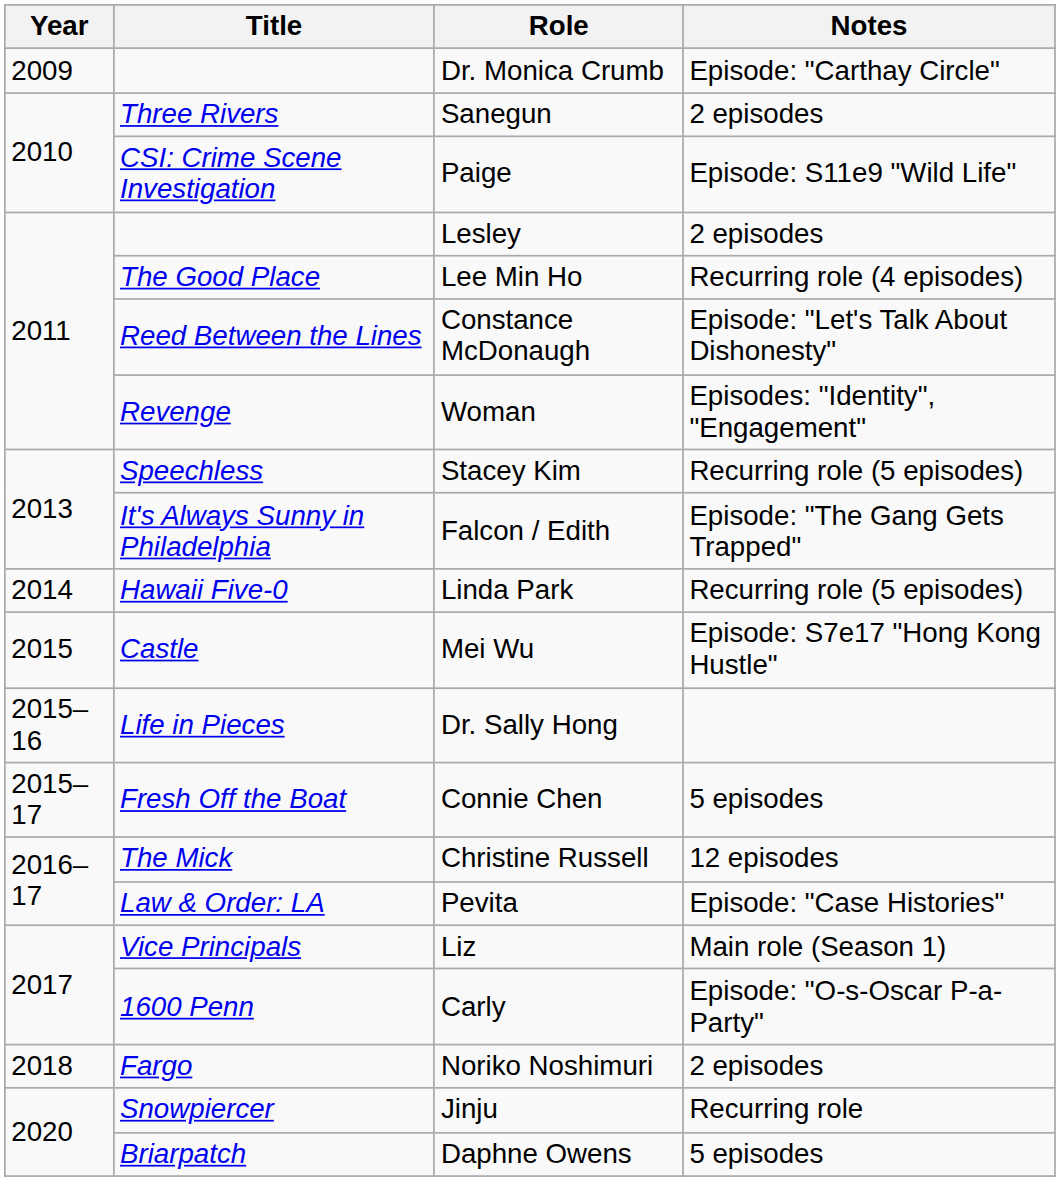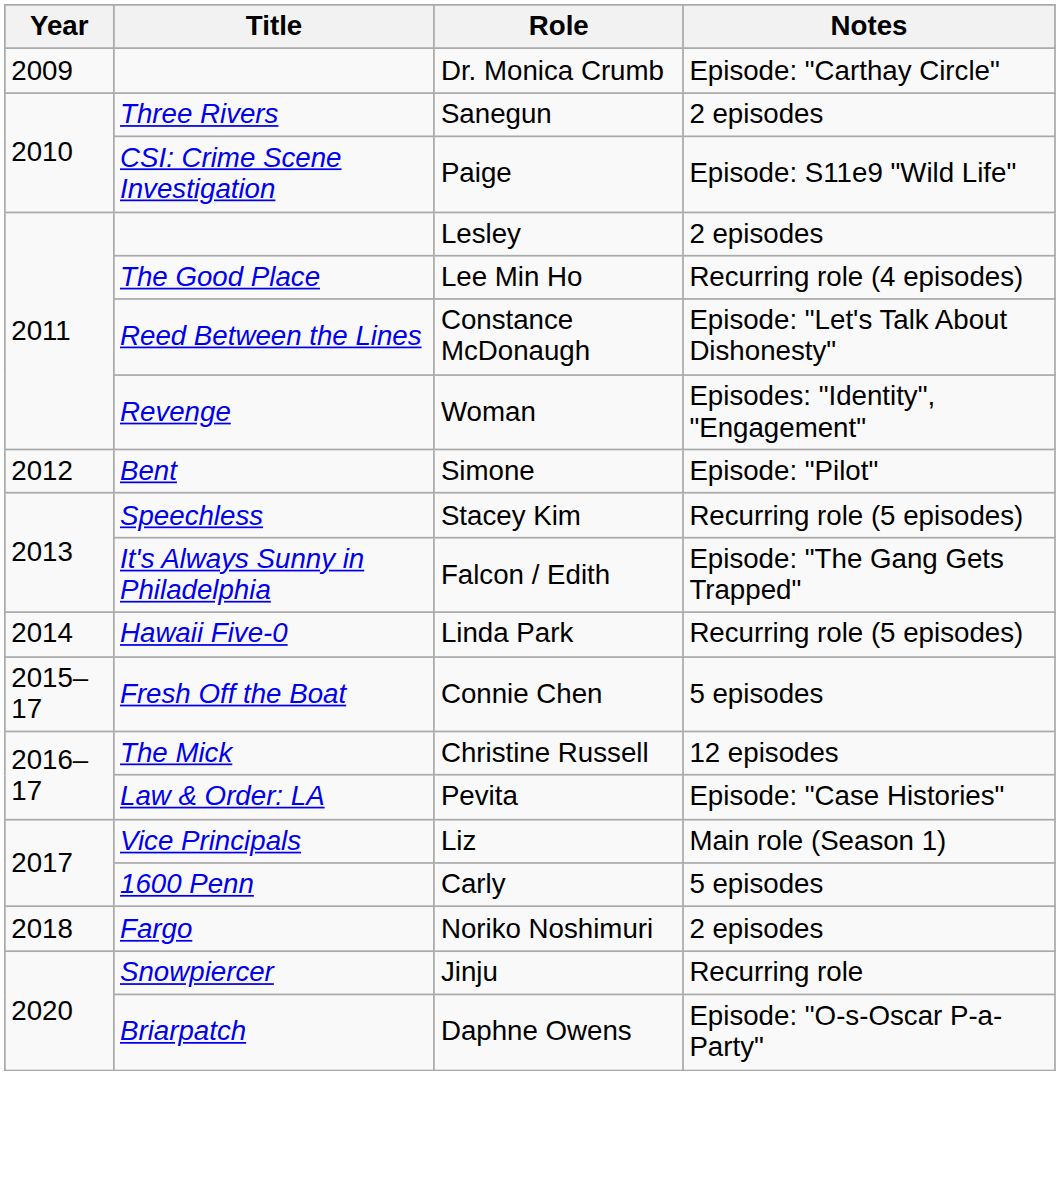+ row: 2012 | Bent | Simone | Episode: "Pilot"
- row: 2015 | Castle | Mei Wu | Episode: S7e17 "Hong Kong Hustle"
- row: 2015–16 | Life in Pieces | Dr. Sally Hong
Carly | Notes: Episode: "O-s-Oscar P-a-Party" -> 5 episodes
Daphne Owens | Notes: 5 episodes -> Episode: "O-s-Oscar P-a-Party"
